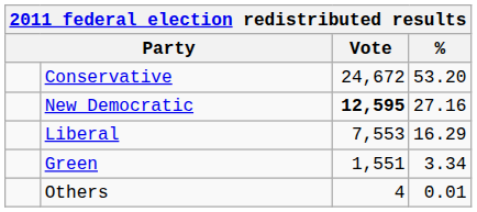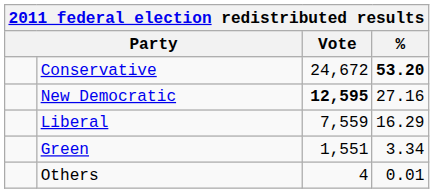Conservative | %: normal -> bold
Liberal | Vote: 7,553 -> 7,559
